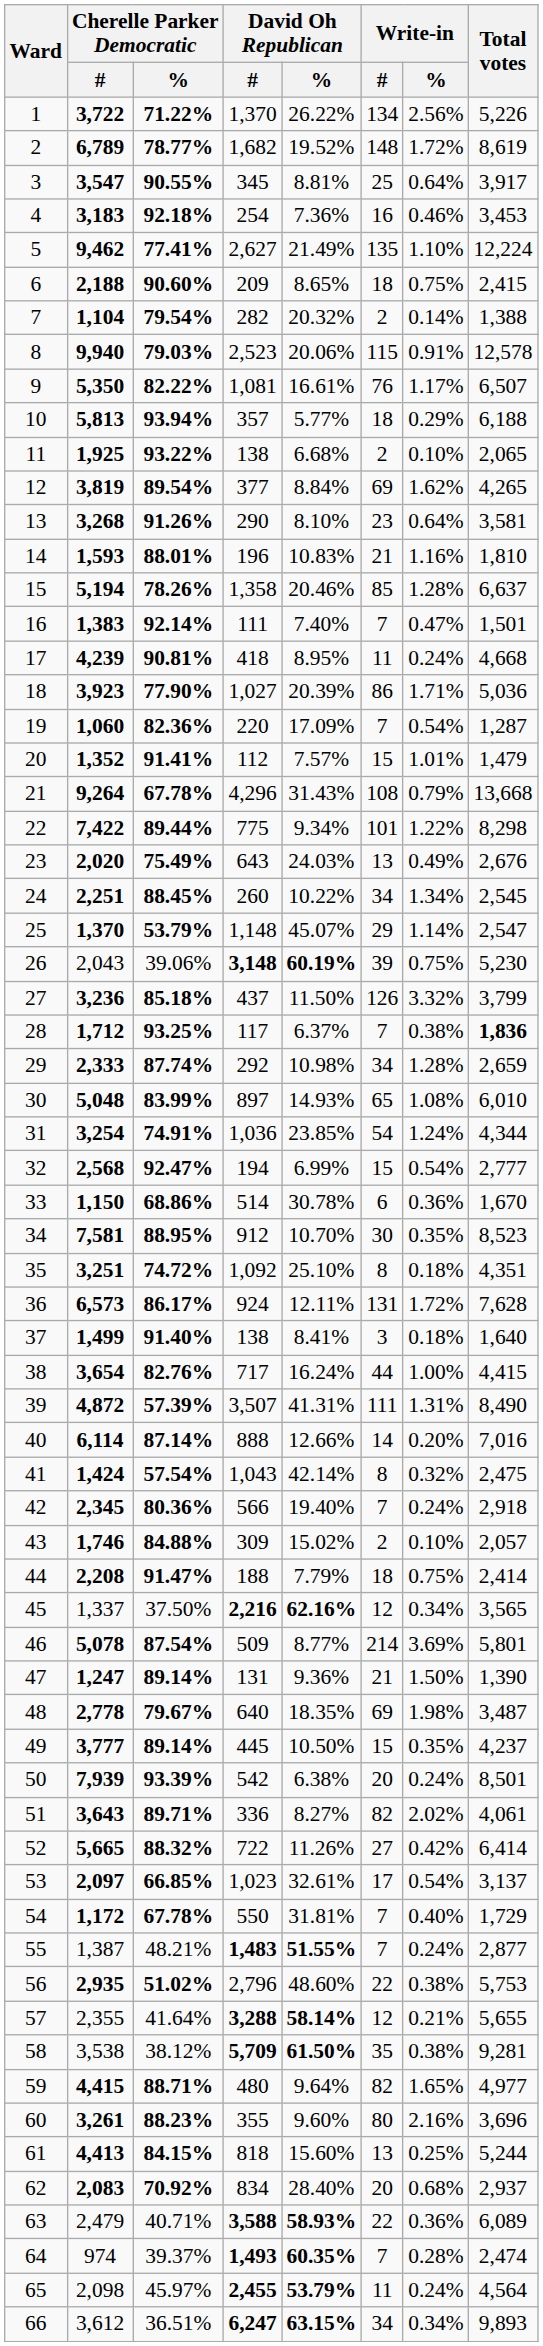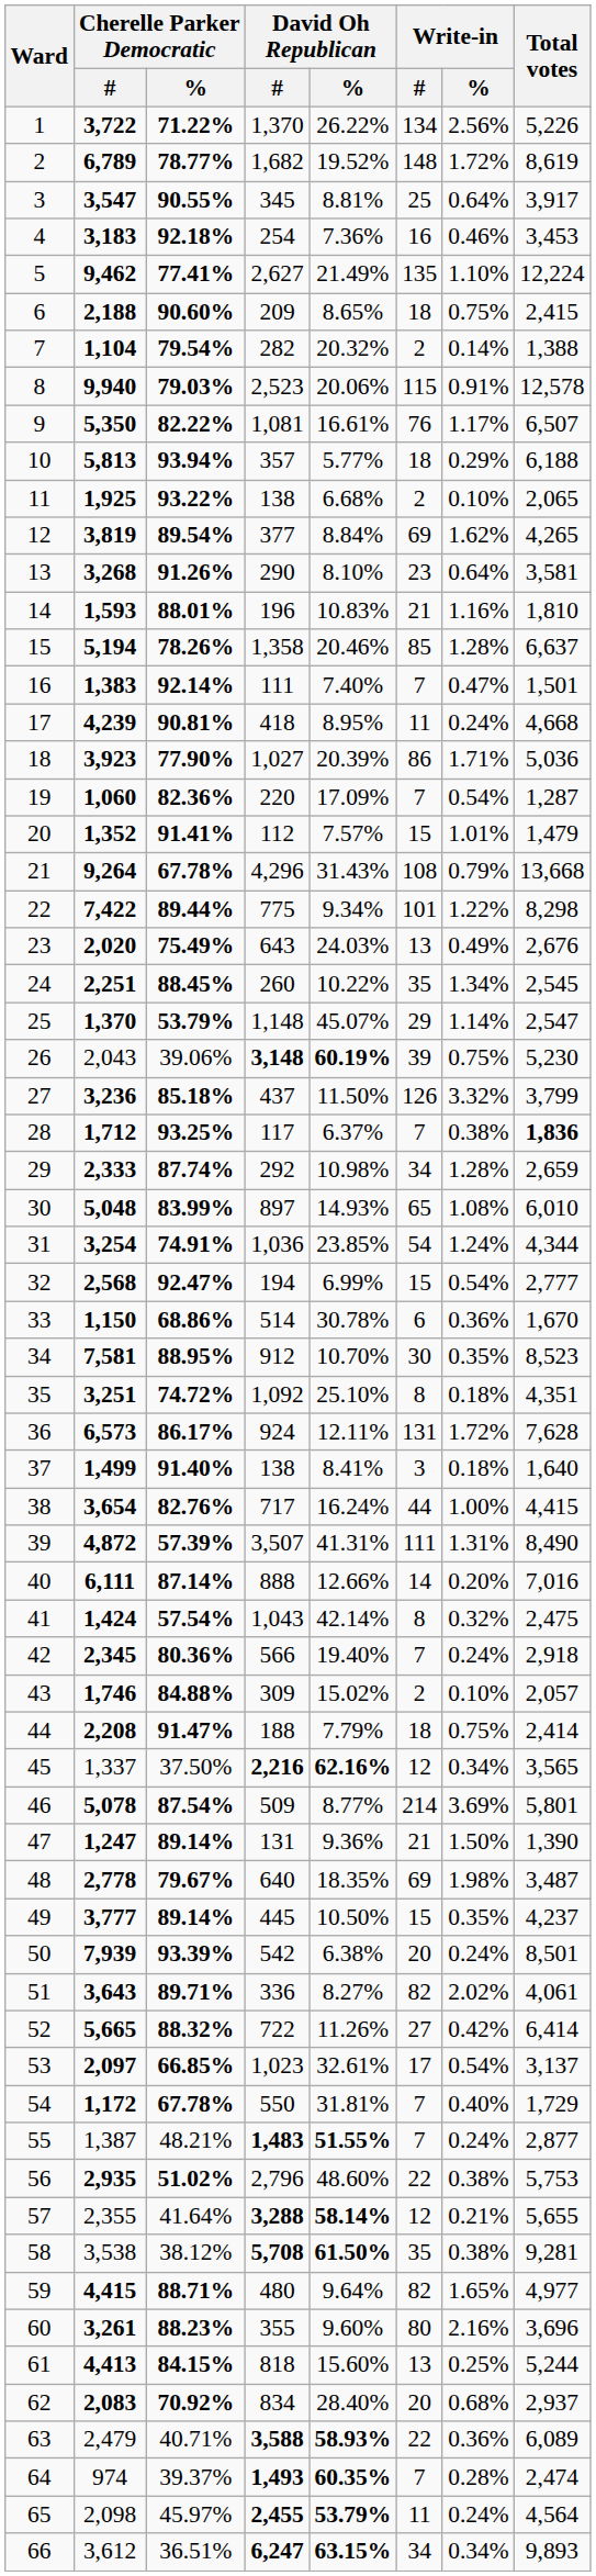24 | Write-in / #: 34 -> 35
40 | Cherelle Parker Democratic / #: 6,114 -> 6,111
58 | David Oh Republican / #: 5,709 -> 5,708
